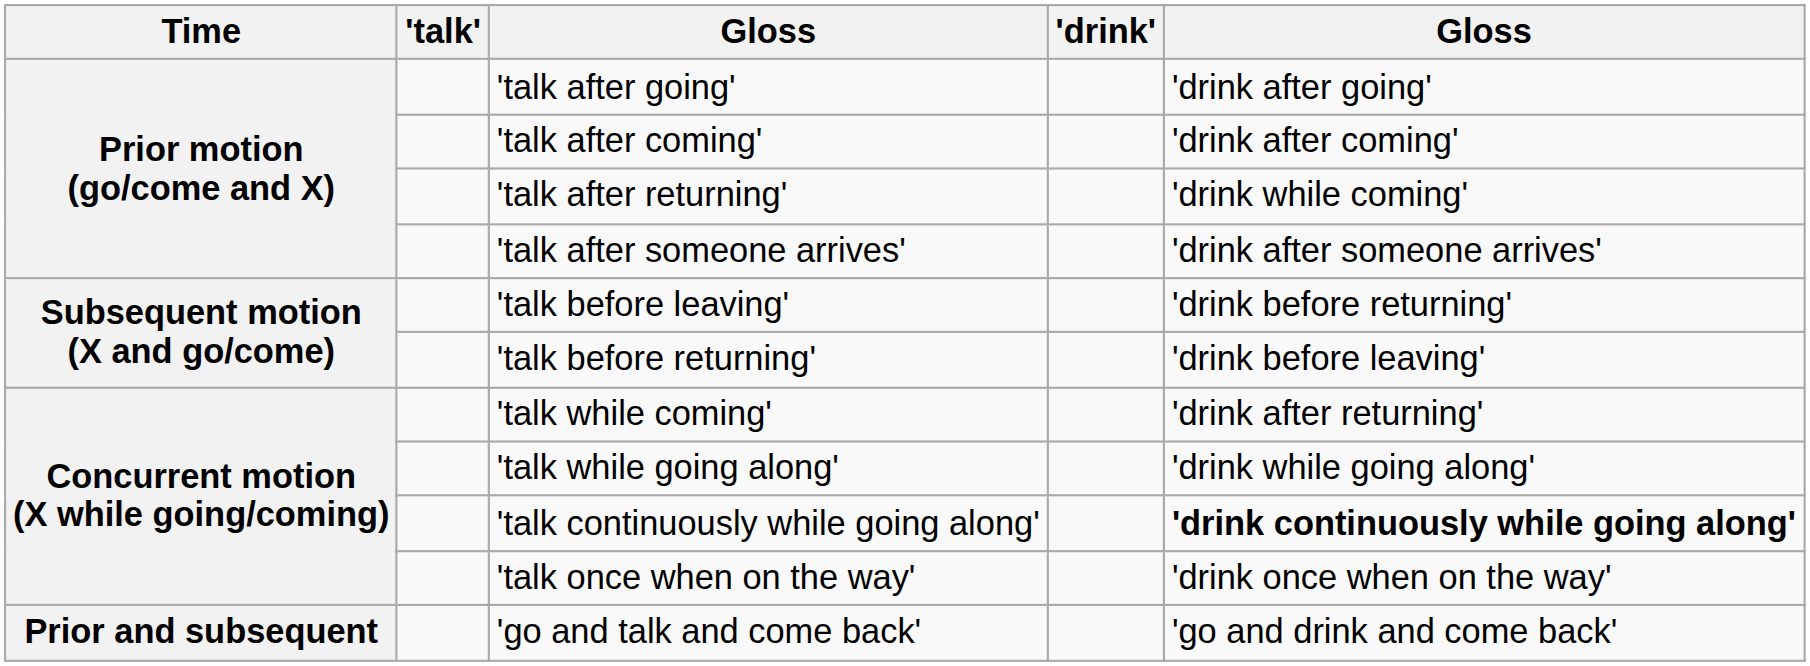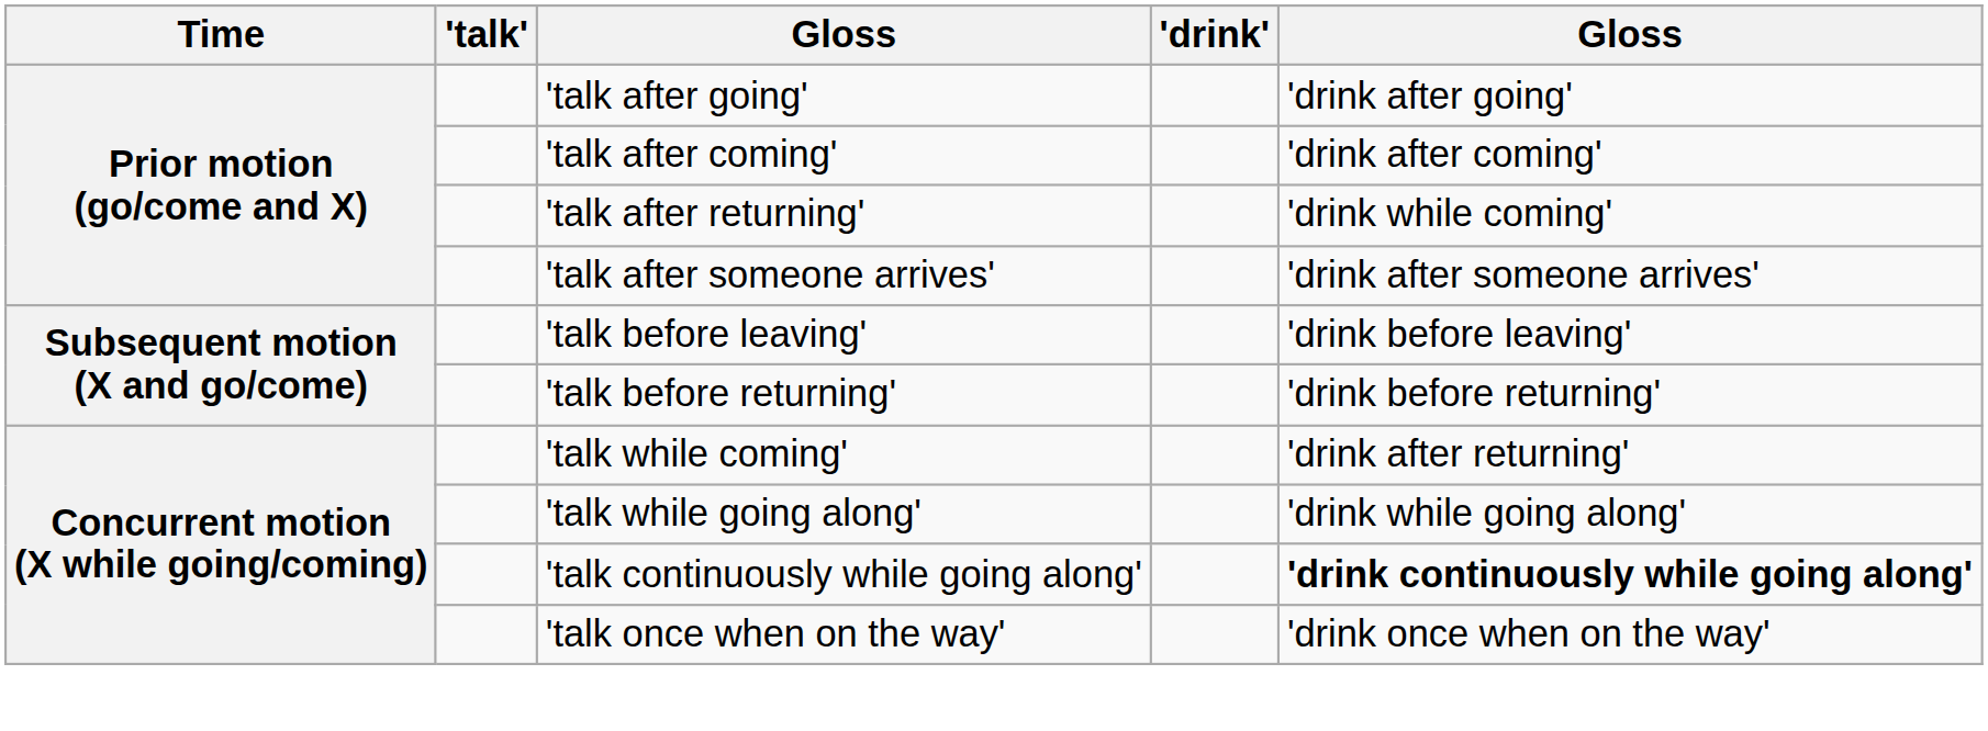'talk before leaving' | column 5: 'drink before returning' -> 'drink before leaving'
'talk before returning' | column 5: 'drink before leaving' -> 'drink before returning'
- row: Prior and subsequent | 'go and talk and come back' | 'go and drink and come back'
